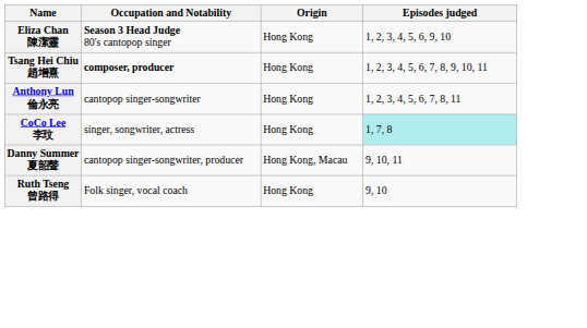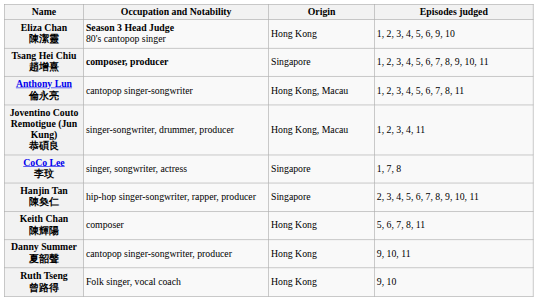Tsang Hei Chiu 趙增熹 | Origin: Hong Kong -> Singapore
Anthony Lun 倫永亮 | Origin: Hong Kong -> Hong Kong, Macau
+ row: Joventino Couto Remotigue (Jun Kung) 恭碩良 | singer-songwriter, drummer, producer | Hong Kong, Macau | 1, 2, 3, 4, 11
CoCo Lee 李玟 | Origin: Hong Kong -> Singapore
CoCo Lee 李玟 | Episodes judged: paleturquoise background -> no background
+ row: Hanjin Tan 陳奐仁 | hip-hop singer-songwriter, rapper, producer | Singapore | 2, 3, 4, 5, 6, 7, 8, 9, 10, 11
+ row: Keith Chan 陳輝陽 | composer | Hong Kong | 5, 6, 7, 8, 11
Danny Summer 夏韶聲 | Origin: Hong Kong, Macau -> Hong Kong
